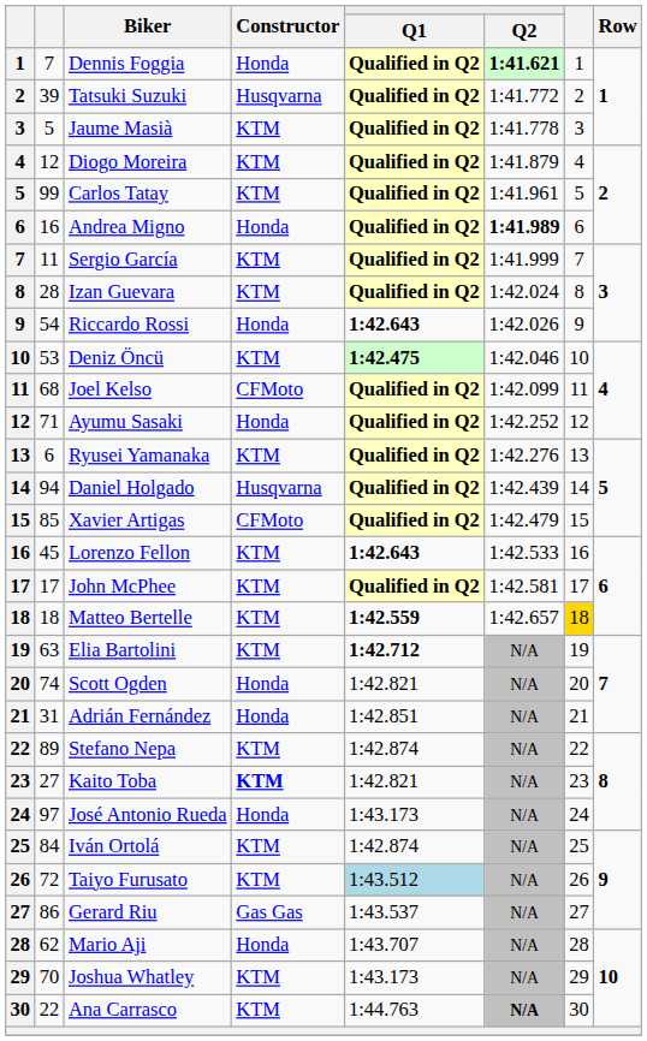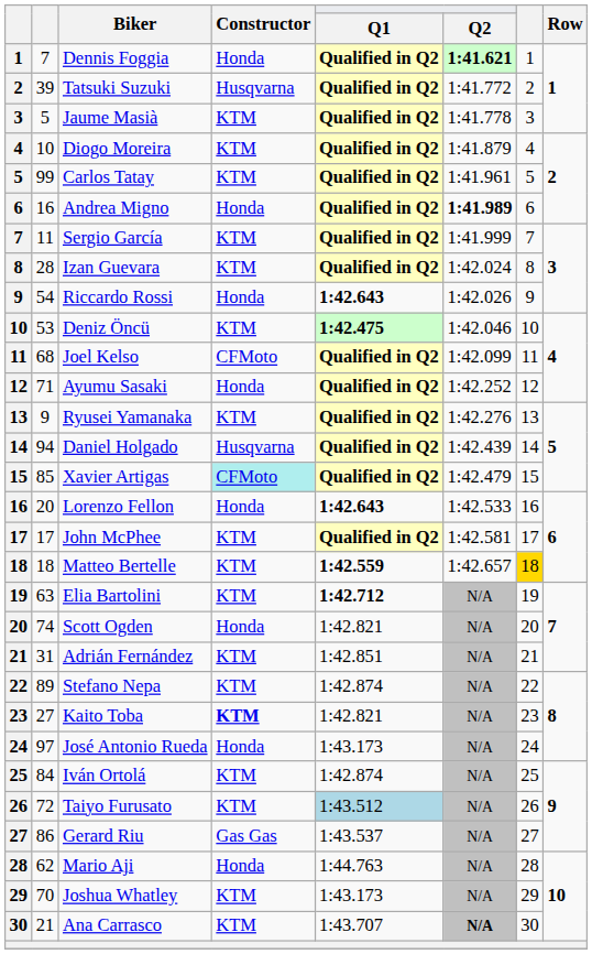Diogo Moreira | column 2: 12 -> 10
Ryusei Yamanaka | column 2: 6 -> 9
Xavier Artigas | Constructor: no background -> paleturquoise background
Lorenzo Fellon | column 2: 45 -> 20
Lorenzo Fellon | Constructor: KTM -> Honda
Adrián Fernández | Constructor: Honda -> KTM
Mario Aji | Q1: 1:43.707 -> 1:44.763
Ana Carrasco | column 2: 22 -> 21
Ana Carrasco | Q1: 1:44.763 -> 1:43.707
